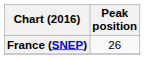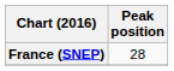France (SNEP) | Peak position: 26 -> 28
